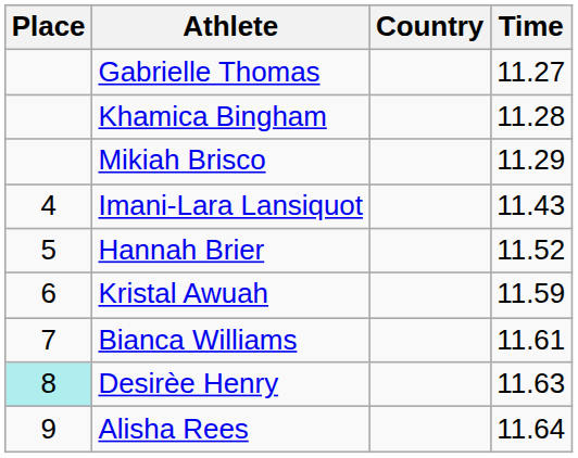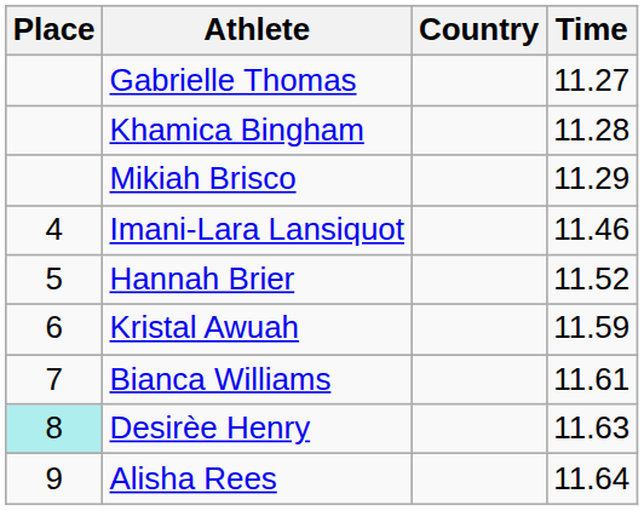Imani-Lara Lansiquot | Time: 11.43 -> 11.46
